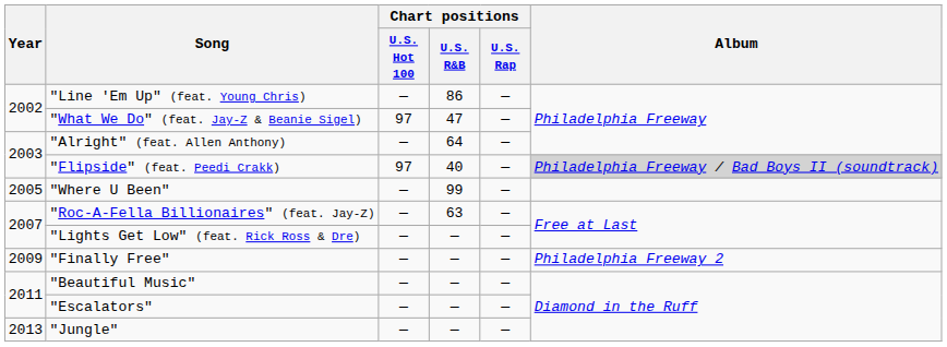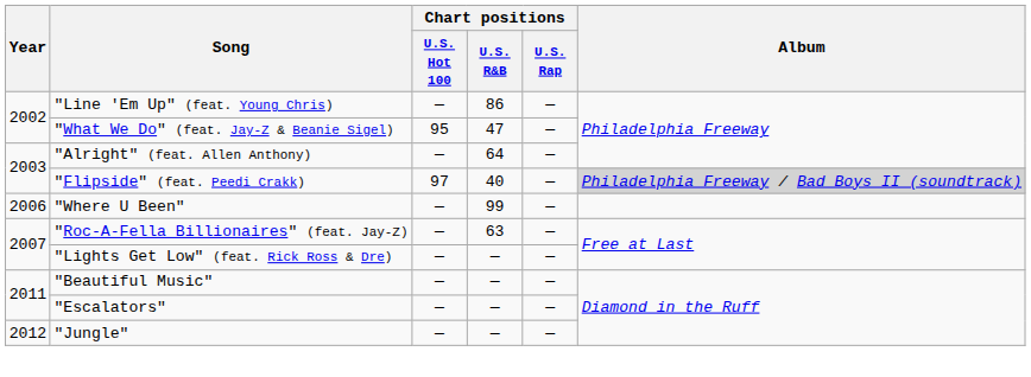"What We Do" (feat. Jay-Z & Beanie Sigel) | Chart positions / U.S. Hot 100: 97 -> 95
"Where U Been" | Year: 2005 -> 2006
- row: 2009 | "Finally Free" | — | — | — | Philadelphia Freeway 2
"Jungle" | Year: 2013 -> 2012
